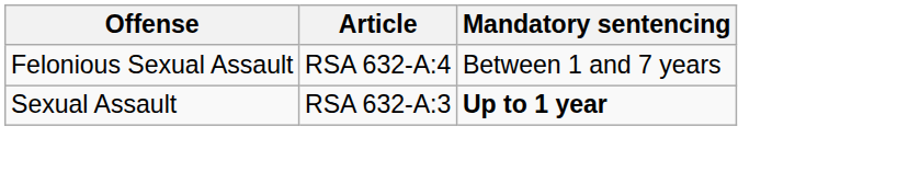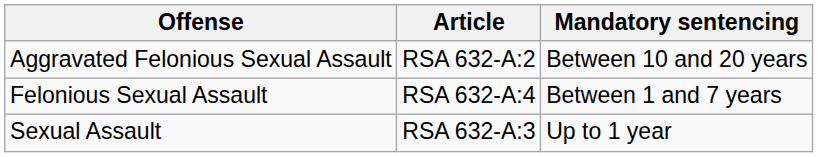+ row: Aggravated Felonious Sexual Assault | RSA 632-A:2 | Between 10 and 20 years
Sexual Assault | Mandatory sentencing: bold -> normal
